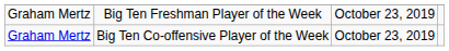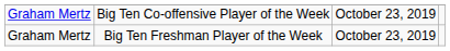rows swapped: Big Ten Co-offensive Player of the Week <-> Big Ten Freshman Player of the Week
